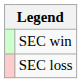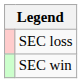rows swapped: SEC win <-> SEC loss
